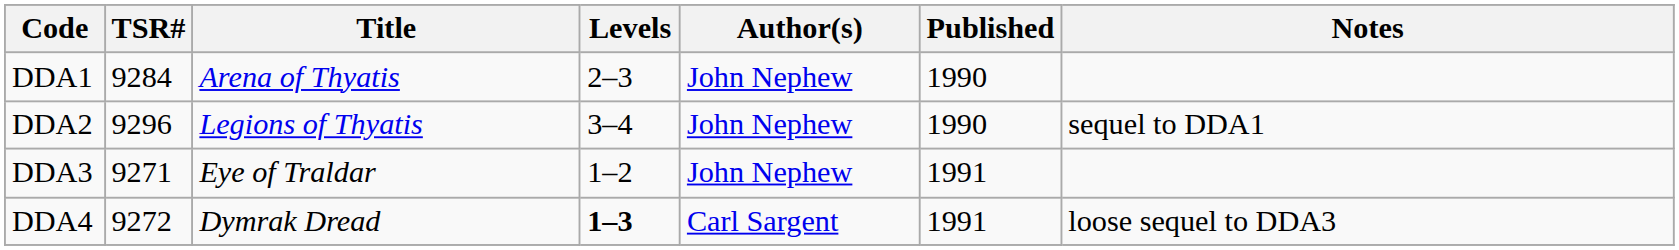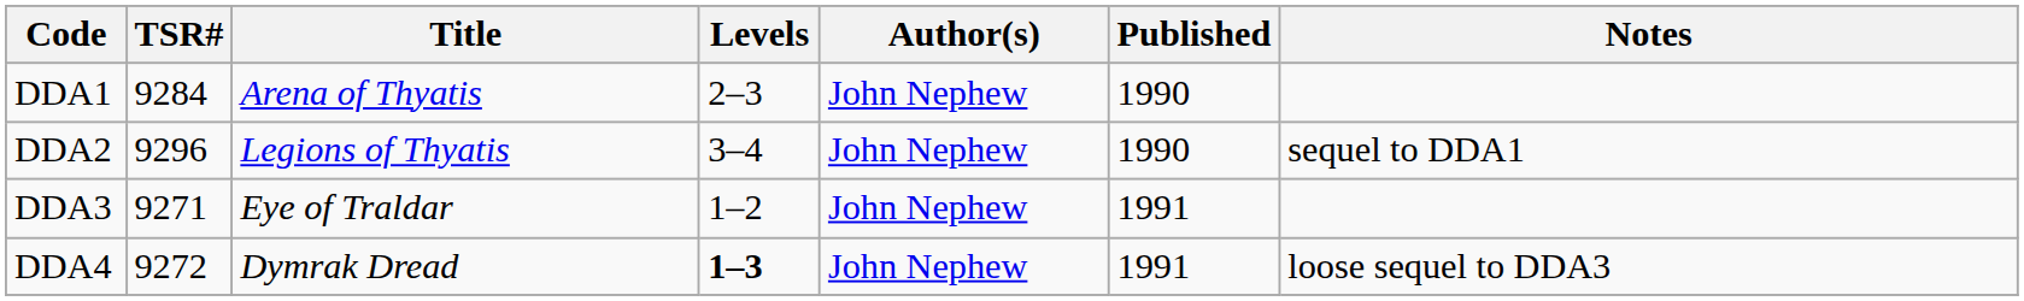DDA4 | Author(s): Carl Sargent -> John Nephew
